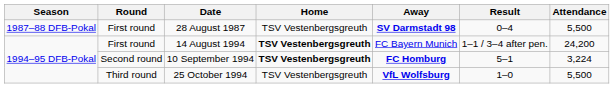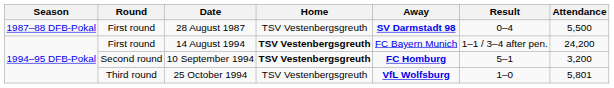10 September 1994 | Attendance: 3,224 -> 3,200
25 October 1994 | Attendance: 5,500 -> 5,801
